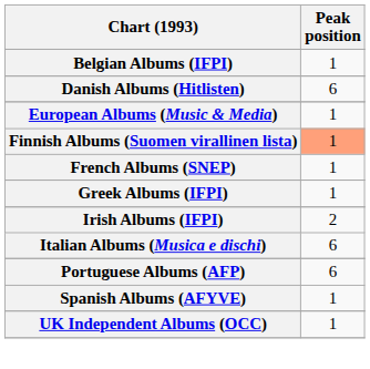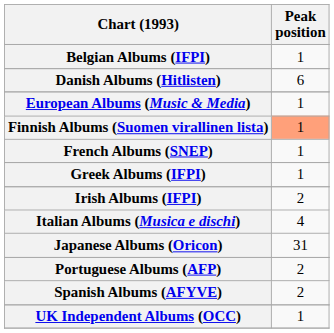Italian Albums (Musica e dischi) | Peak position: 6 -> 4
+ row: Japanese Albums (Oricon) | 31
Portuguese Albums (AFP) | Peak position: 6 -> 2
Spanish Albums (AFYVE) | Peak position: 1 -> 2
